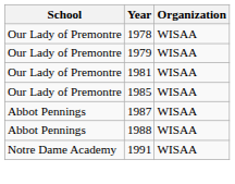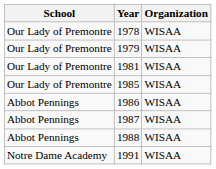+ row: Abbot Pennings | 1986 | WISAA
